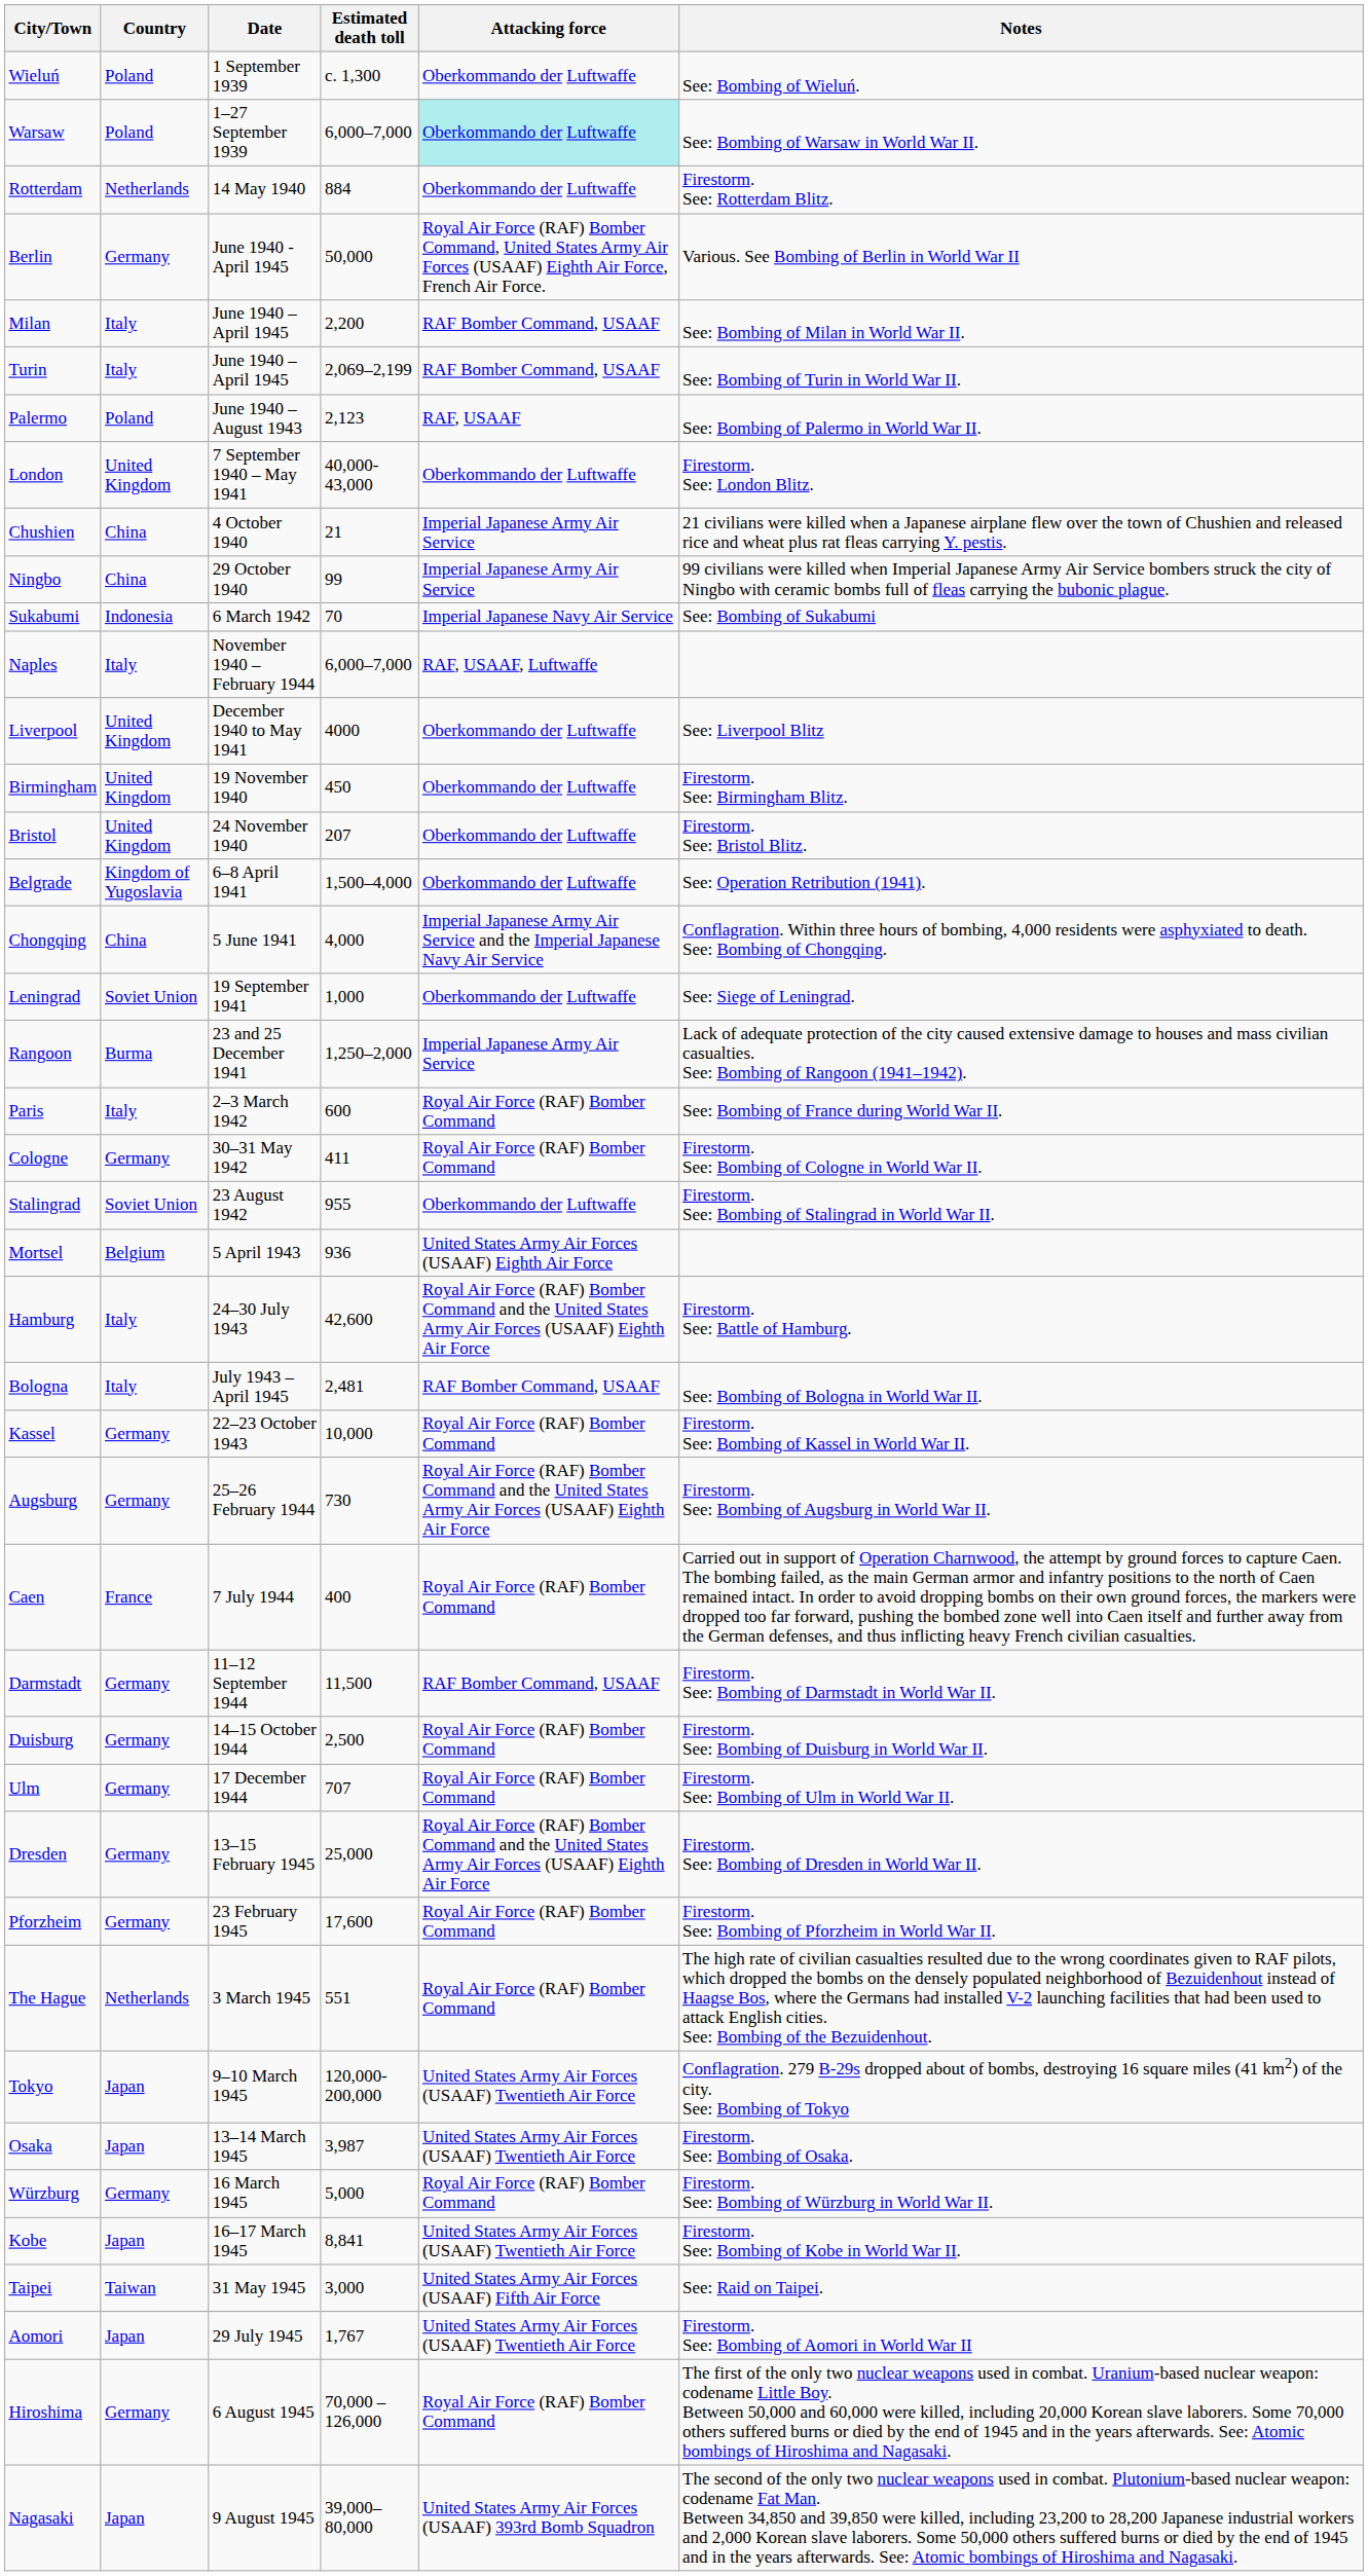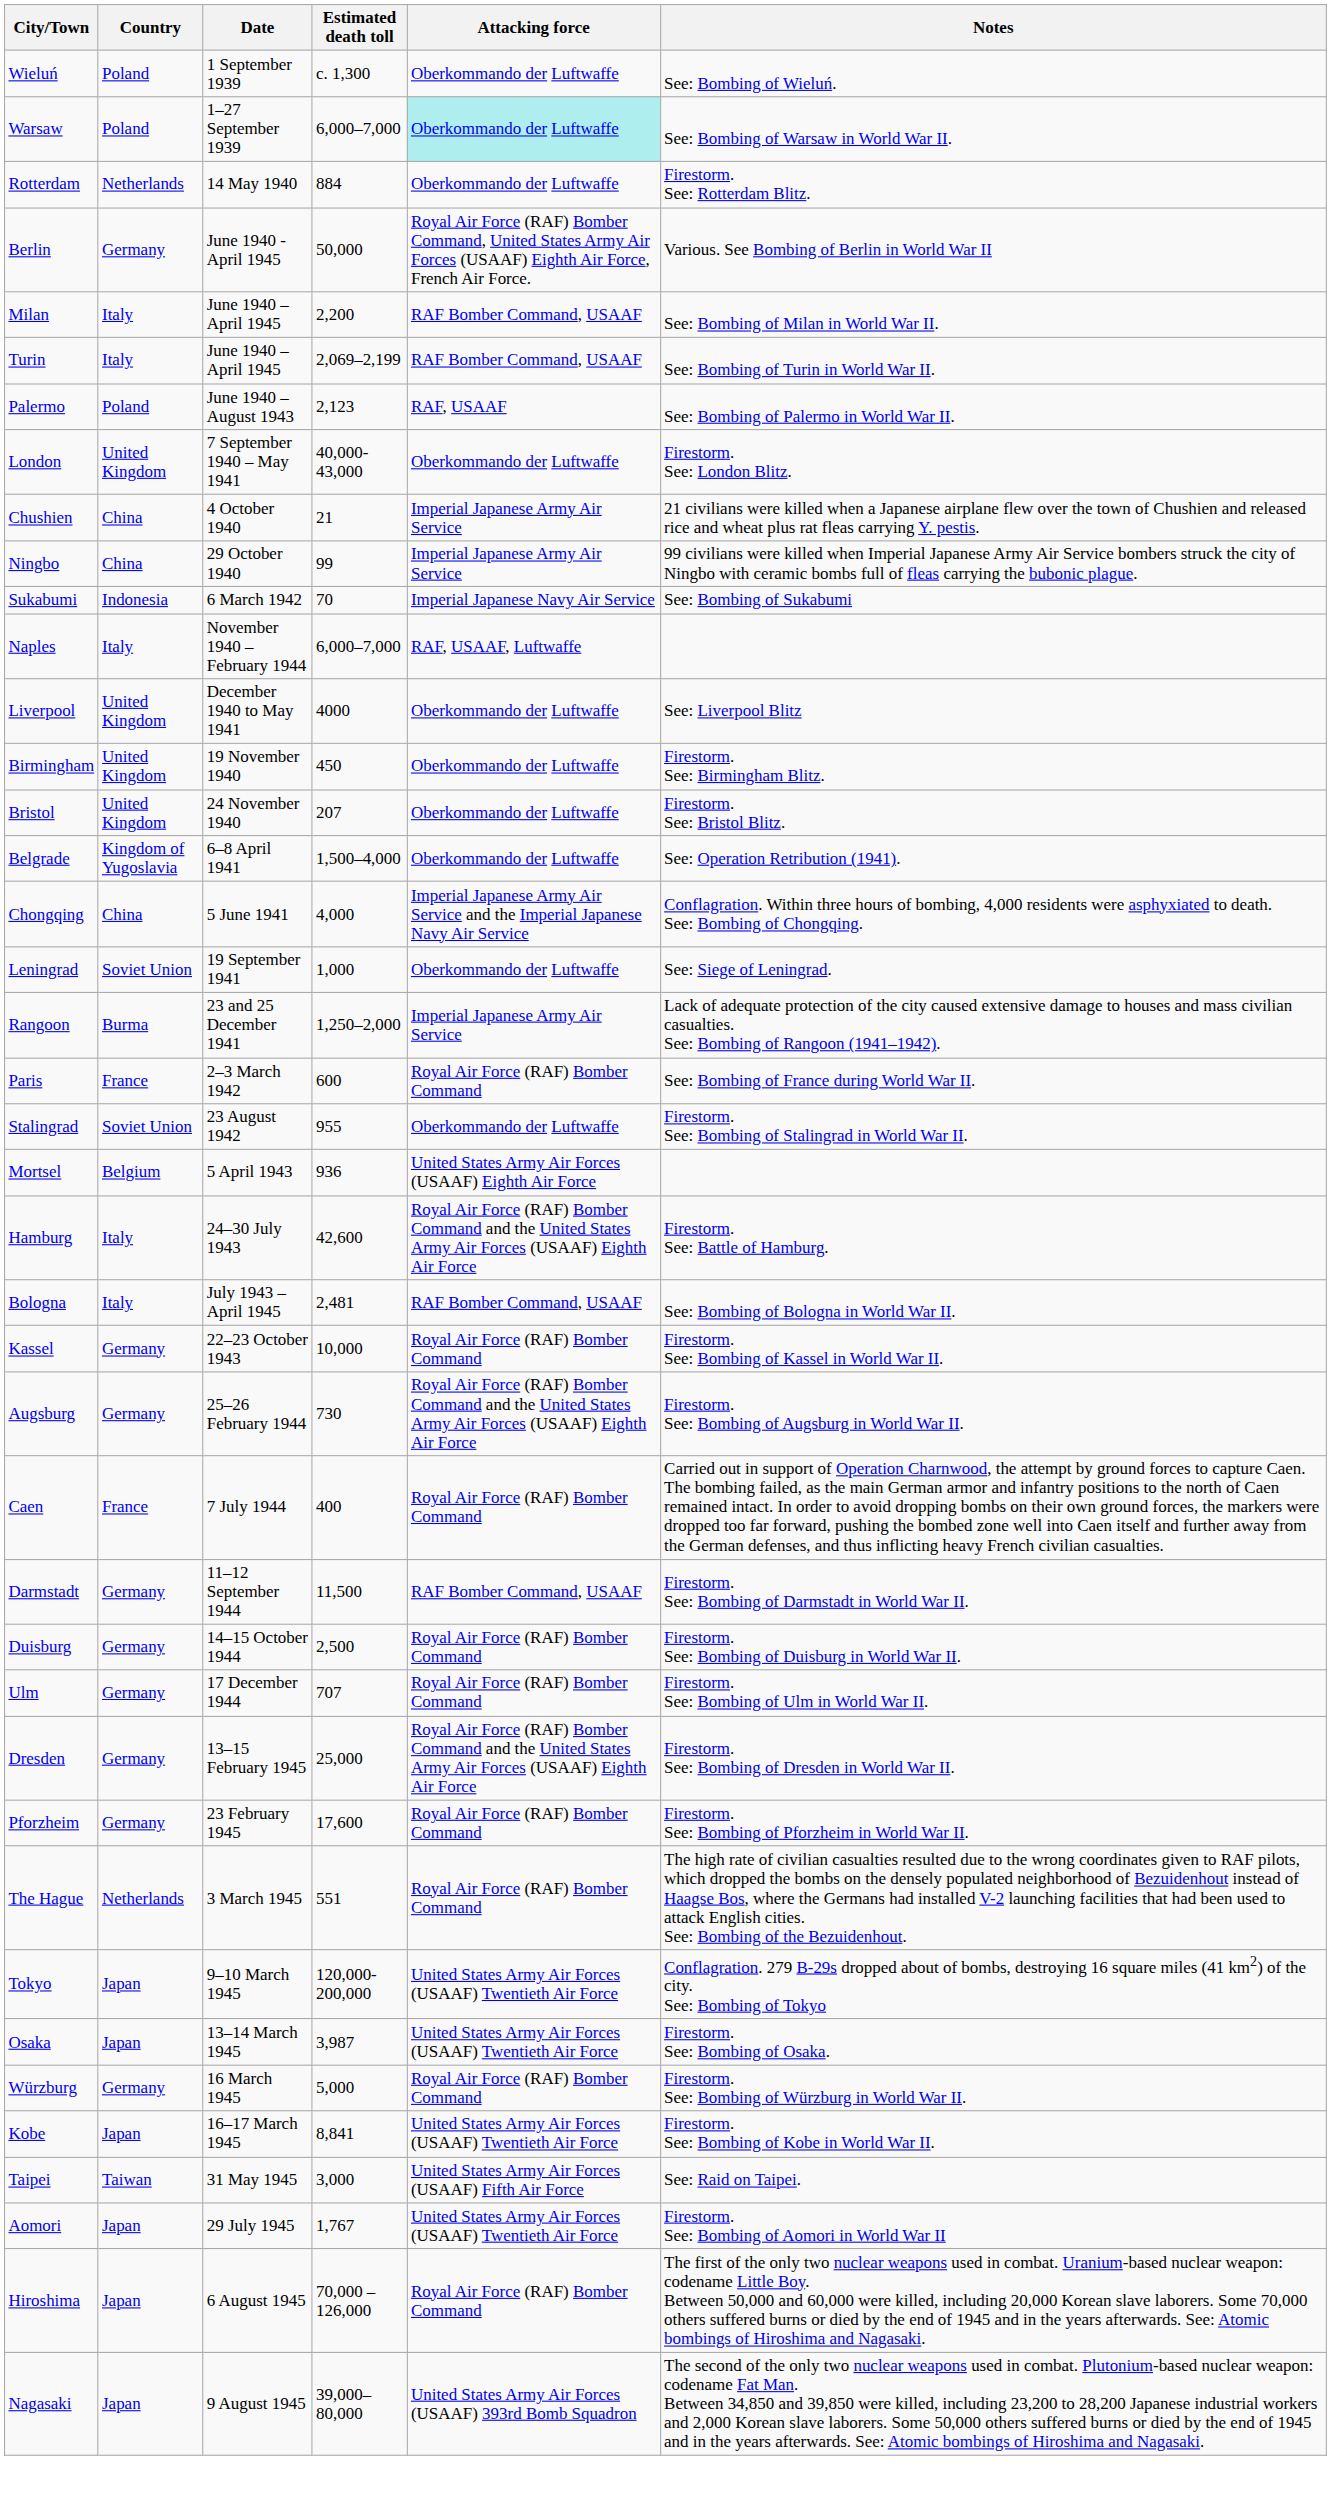Paris | Country: Italy -> France
- row: Cologne | Germany | 30–31 May 1942 | 411 | Royal Air Force (RAF) Bomber Command | Firestorm. See: Bombing of Cologne in World War II.
Hiroshima | Country: Germany -> Japan
